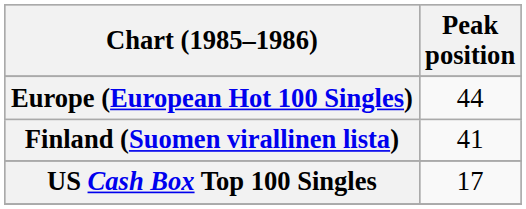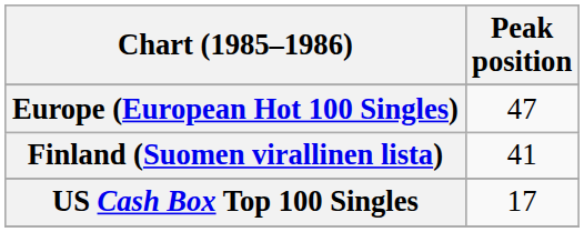Europe (European Hot 100 Singles) | Peak position: 44 -> 47
